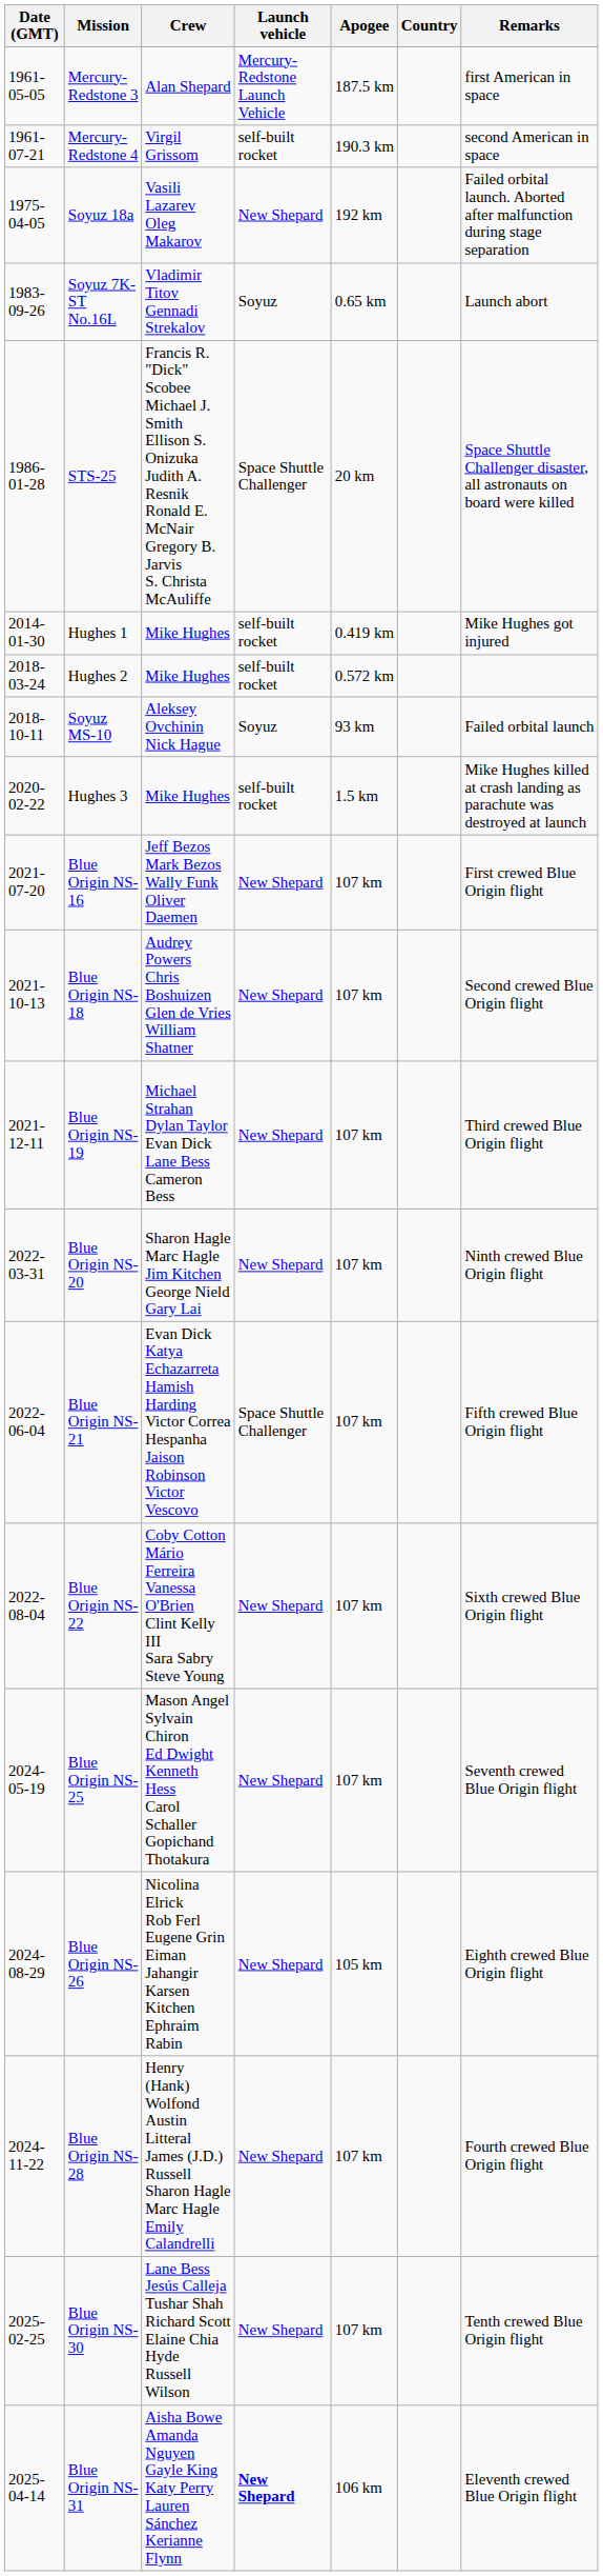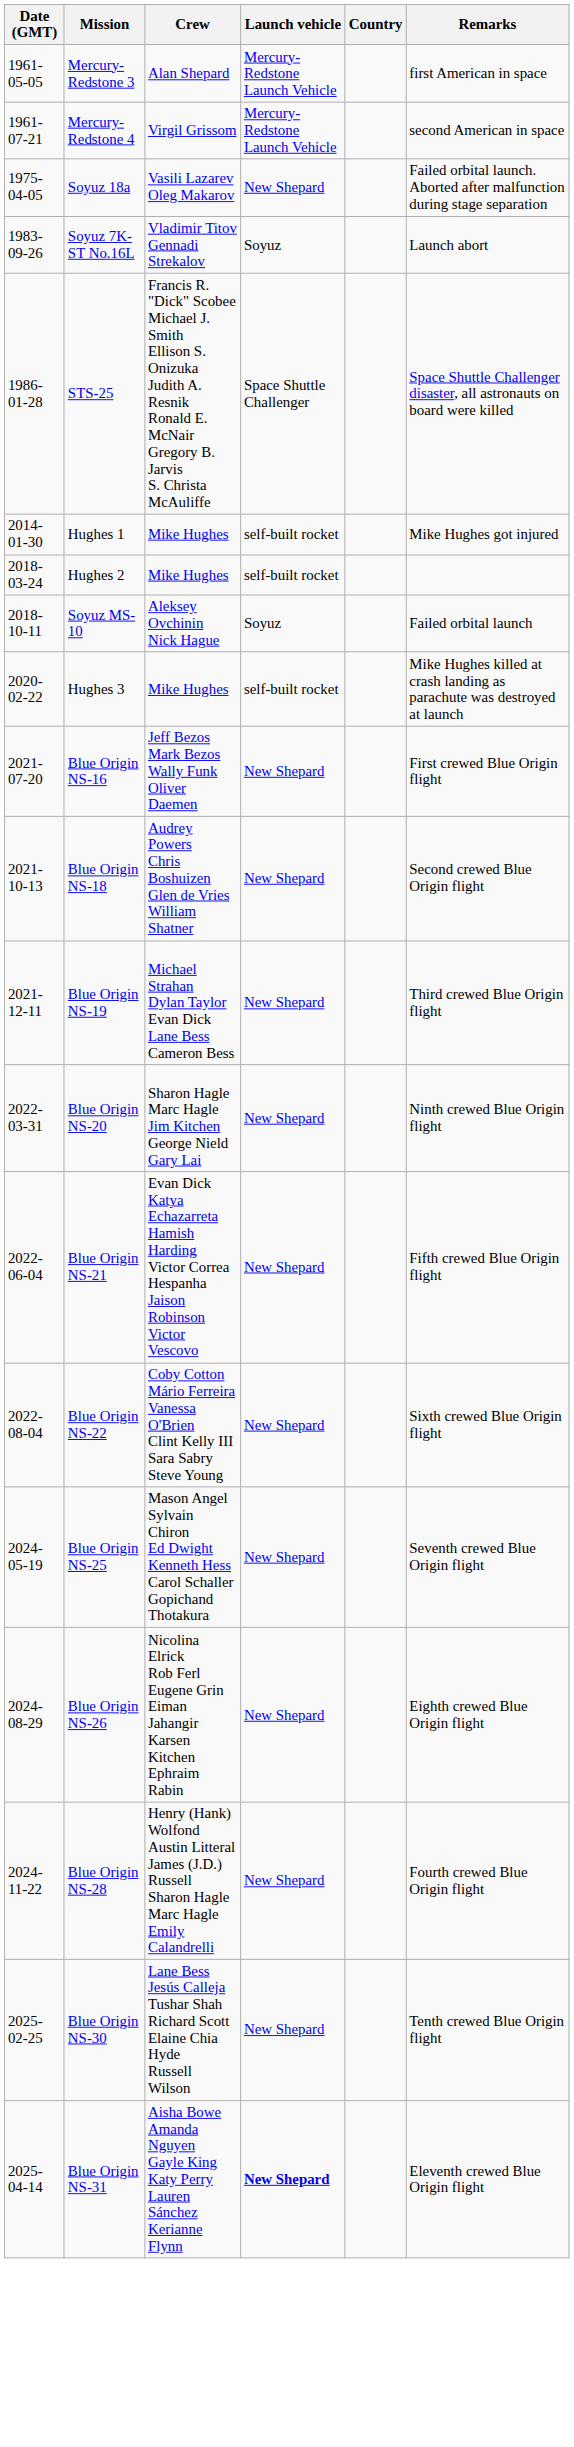- column: Apogee | 187.5 km | 190.3 km | 192 km | 0.65 km | 20 km | 0.419 km | 0.572 km | 93 km | 1.5 km | 107 km | 107 km | 107 km | 107 km | 107 km | 107 km | 107 km | 105 km | 107 km | 107 km | 106 km
Mercury-Redstone 4 | Launch vehicle: self-built rocket -> Mercury-Redstone Launch Vehicle
Blue Origin NS-21 | Launch vehicle: Space Shuttle Challenger -> New Shepard
